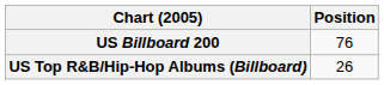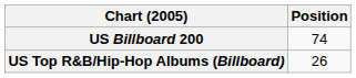US Billboard 200 | Position: 76 -> 74
